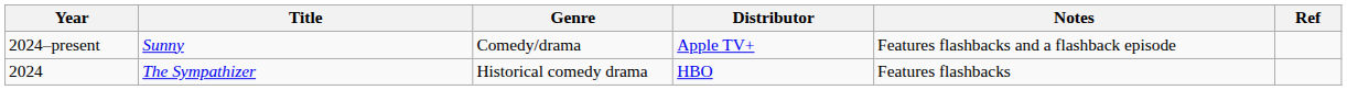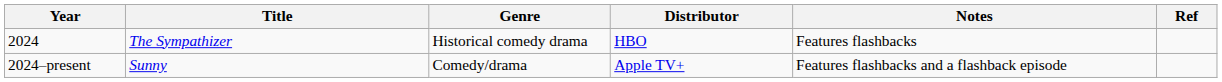rows swapped: 2024–present <-> 2024
